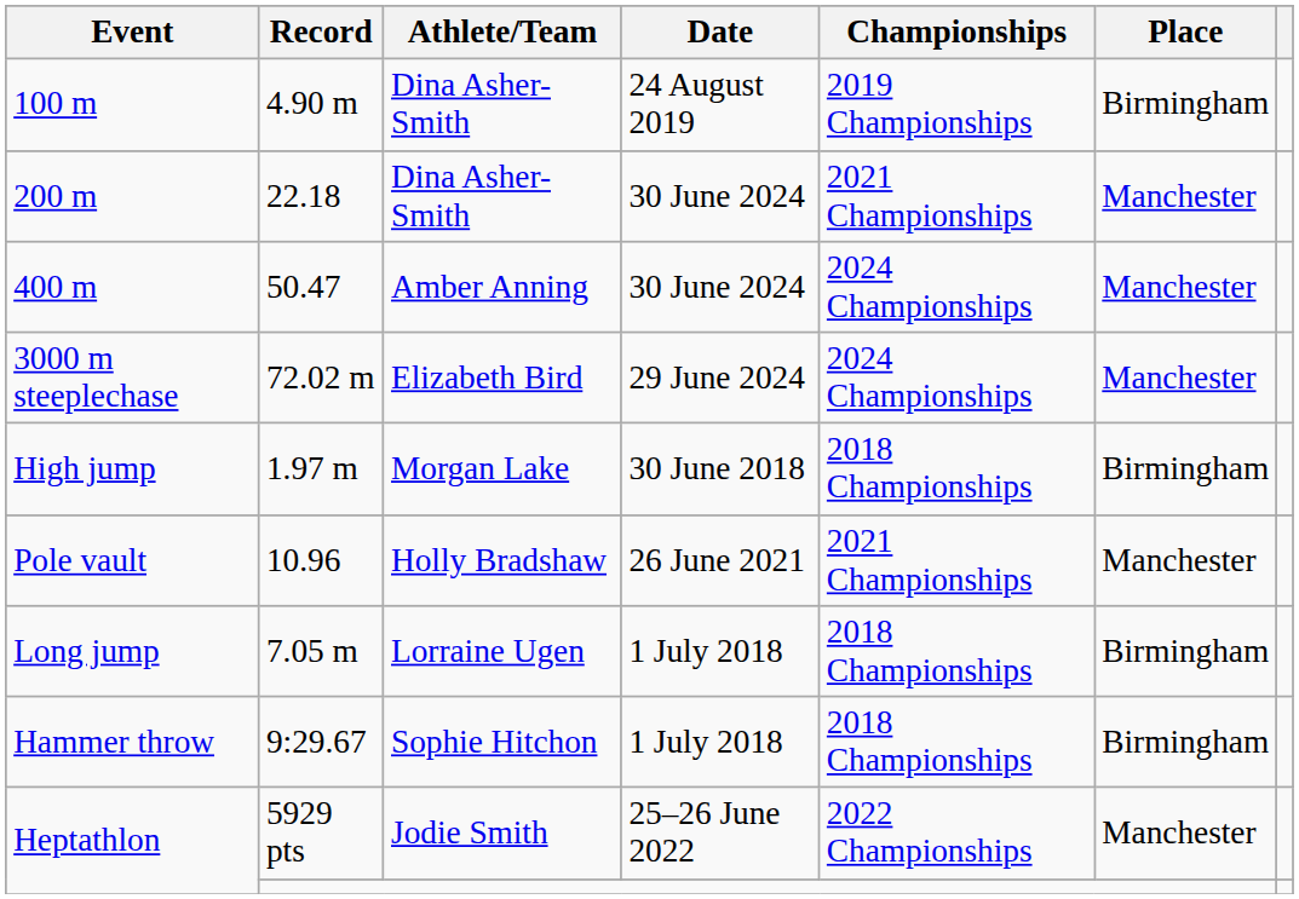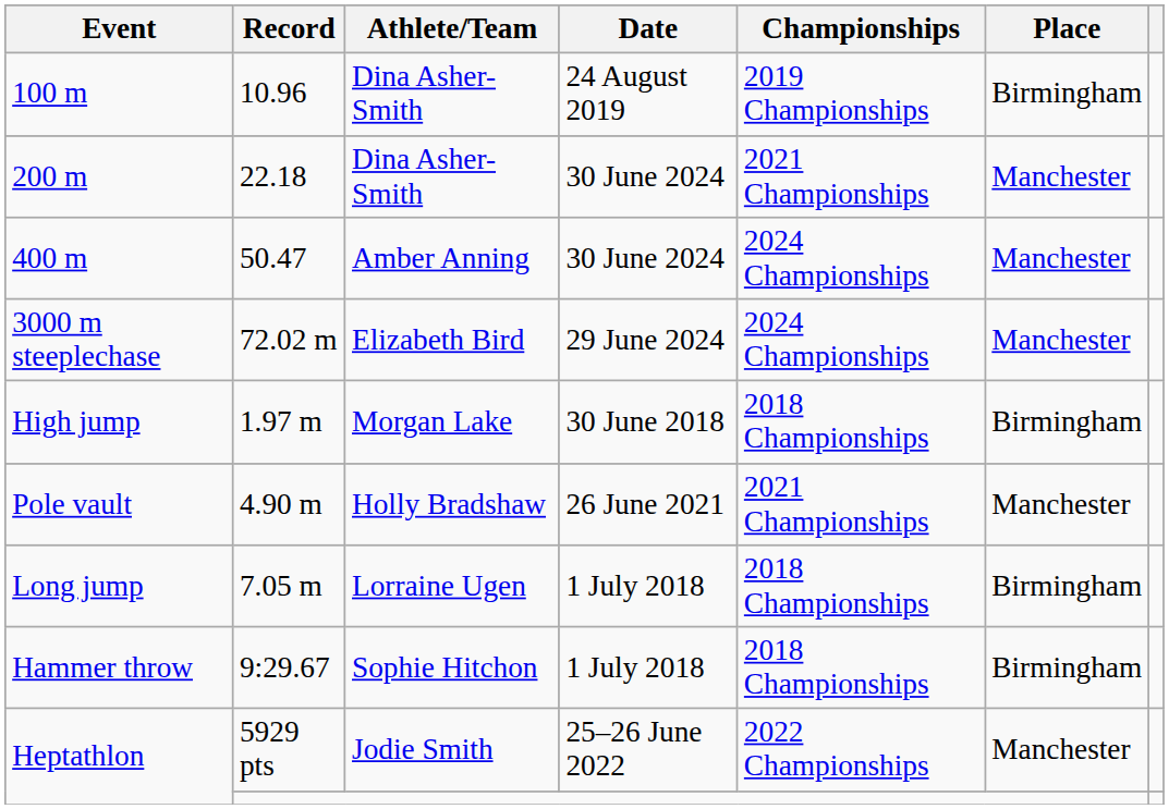100 m | Record: 4.90 m -> 10.96
Pole vault | Record: 10.96 -> 4.90 m
